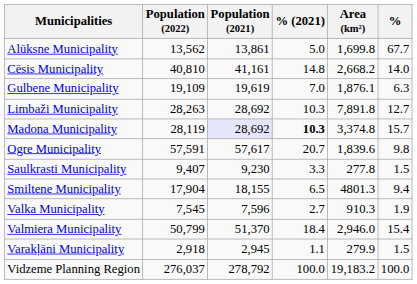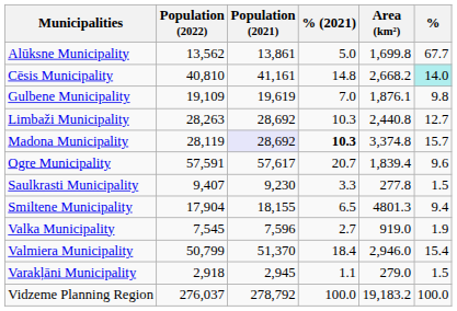Cēsis Municipality | %: no background -> paleturquoise background
Gulbene Municipality | %: 6.3 -> 9.8
Limbaži Municipality | Area (km²): 7,891.8 -> 2,440.8
Ogre Municipality | Area (km²): 1,839.6 -> 1,839.4
Ogre Municipality | %: 9.8 -> 9.6
Valka Municipality | Area (km²): 910.3 -> 919.0
Varakļāni Municipality | Area (km²): 279.9 -> 279.0
